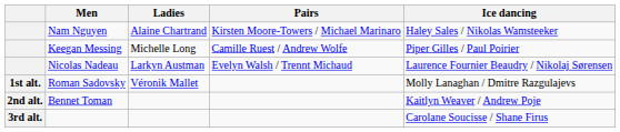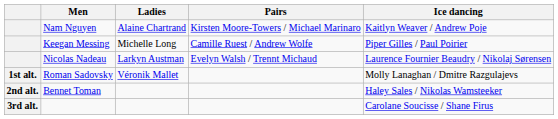Nam Nguyen | Ice dancing: Haley Sales / Nikolas Wamsteeker -> Kaitlyn Weaver / Andrew Poje
Bennet Toman | Ice dancing: Kaitlyn Weaver / Andrew Poje -> Haley Sales / Nikolas Wamsteeker
